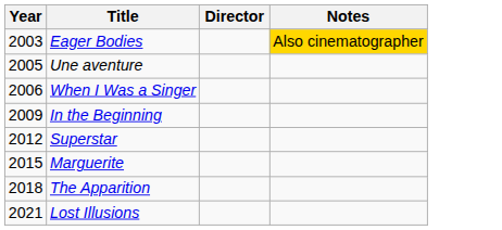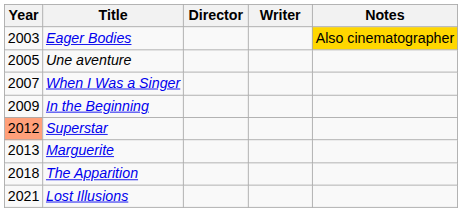+ column: Writer
When I Was a Singer | Year: 2006 -> 2007
Superstar | Year: no background -> lightsalmon background
Marguerite | Year: 2015 -> 2013
